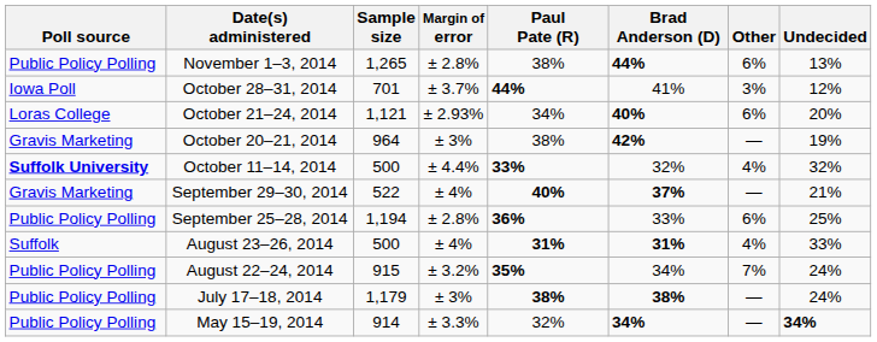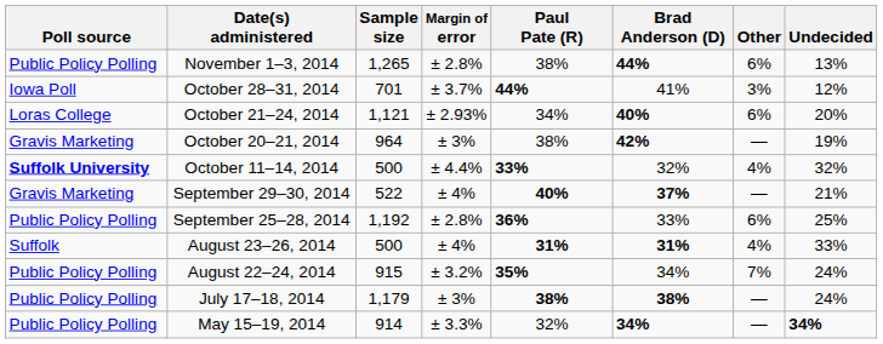September 25–28, 2014 | Sample size: 1,194 -> 1,192
